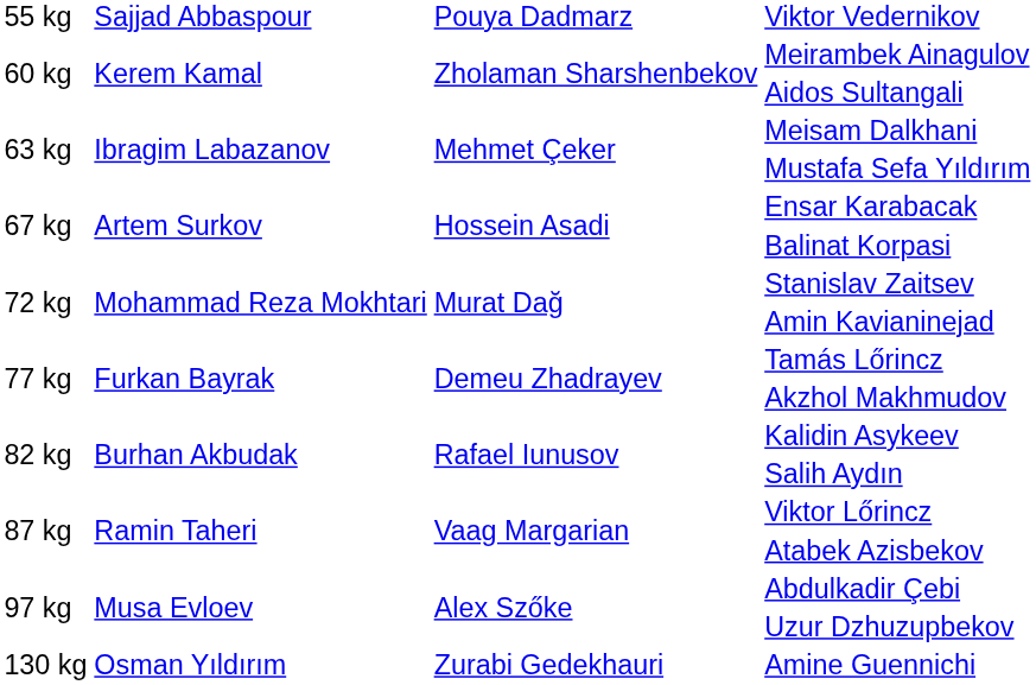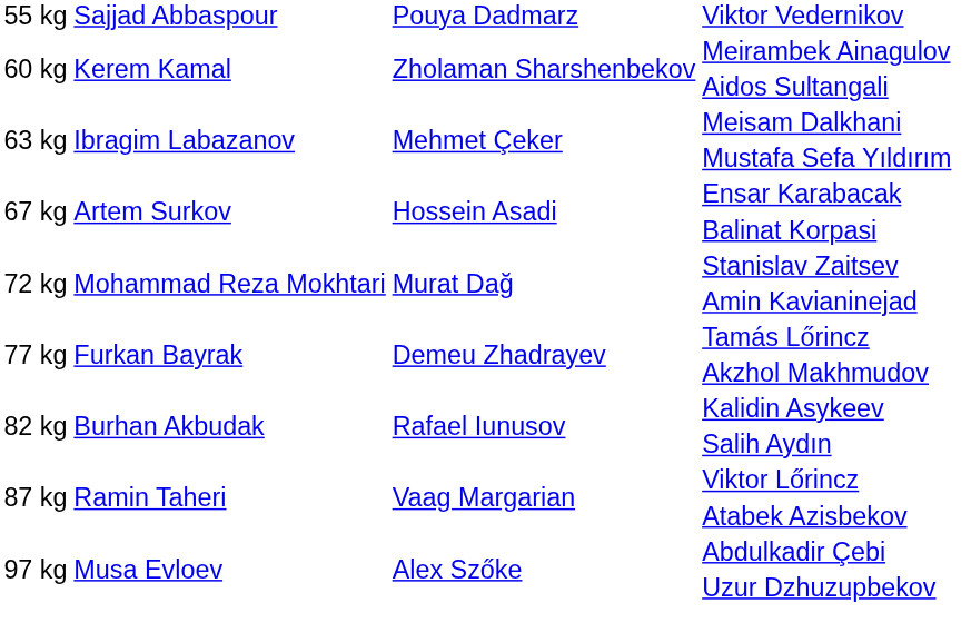- row: 130 kg | Osman Yıldırım | Zurabi Gedekhauri | Amine Guennichi
